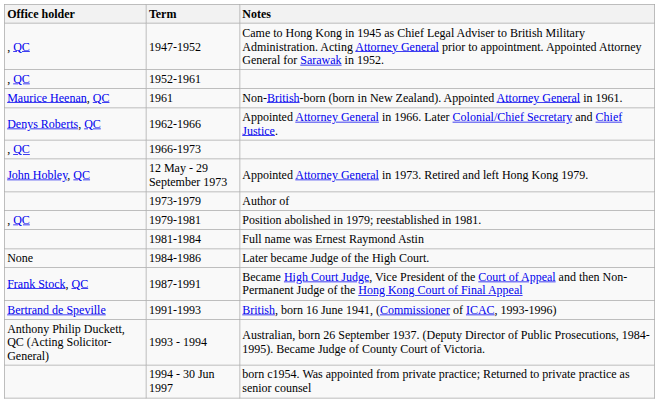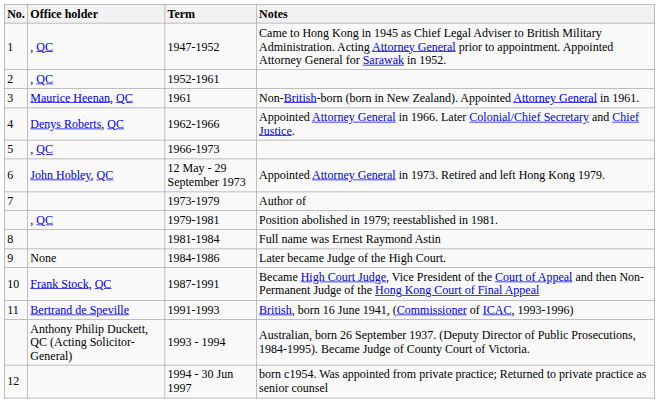+ column: No. | 1 | 2 | 3 | 4 | 5 | 6 | 7 | 8 | 9 | 10 | 11 | 12
